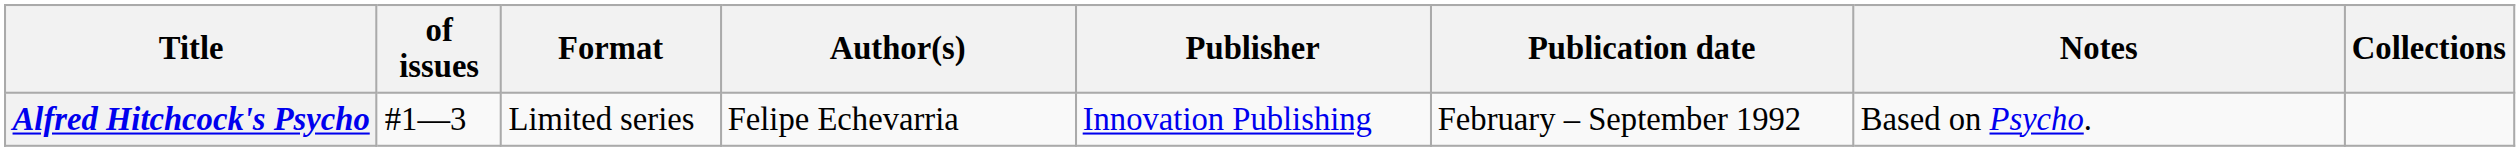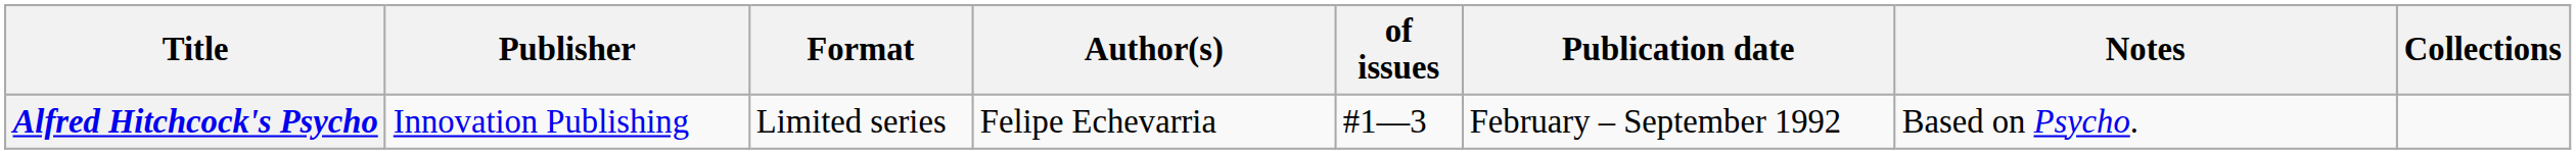columns swapped: of issues <-> Publisher
